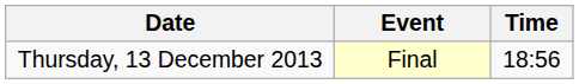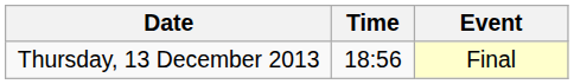columns swapped: Time <-> Event
